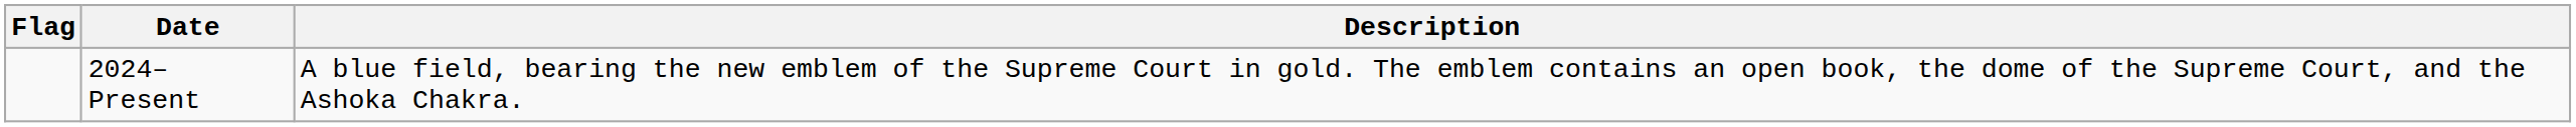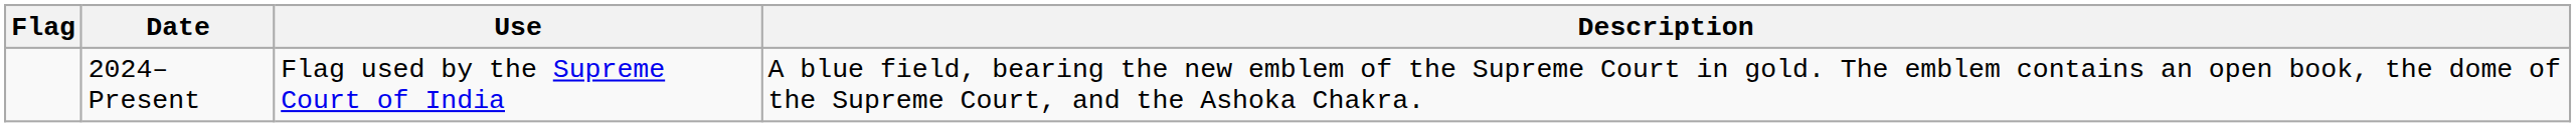+ column: Use | Flag used by the Supreme Court of India
